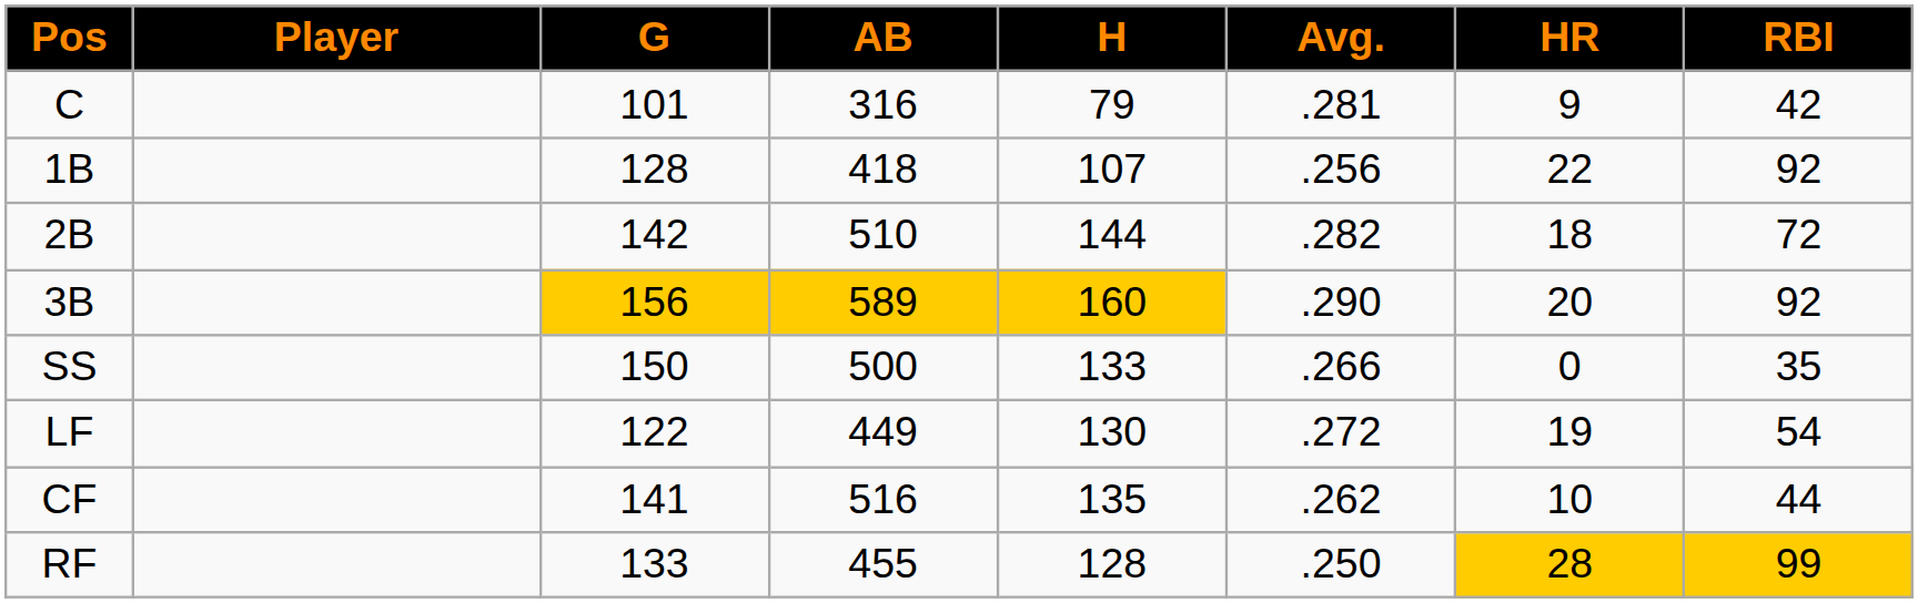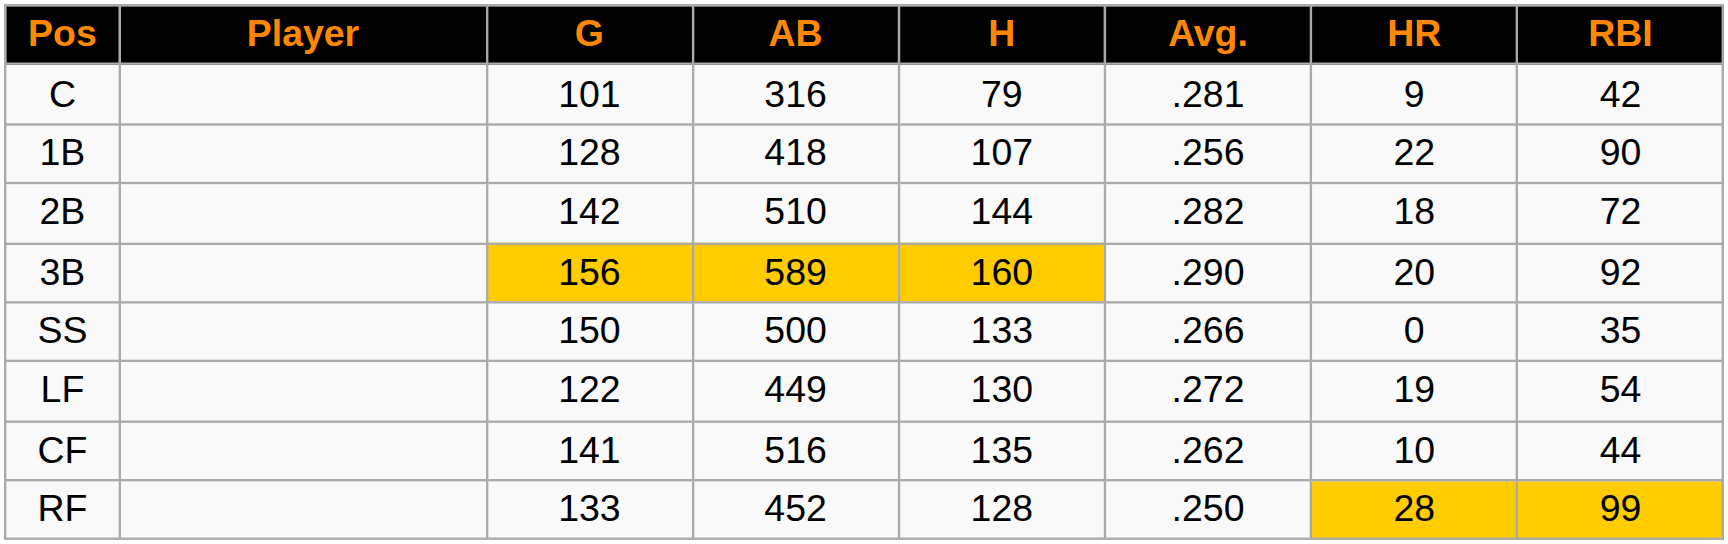1B | RBI: 92 -> 90
RF | AB: 455 -> 452
